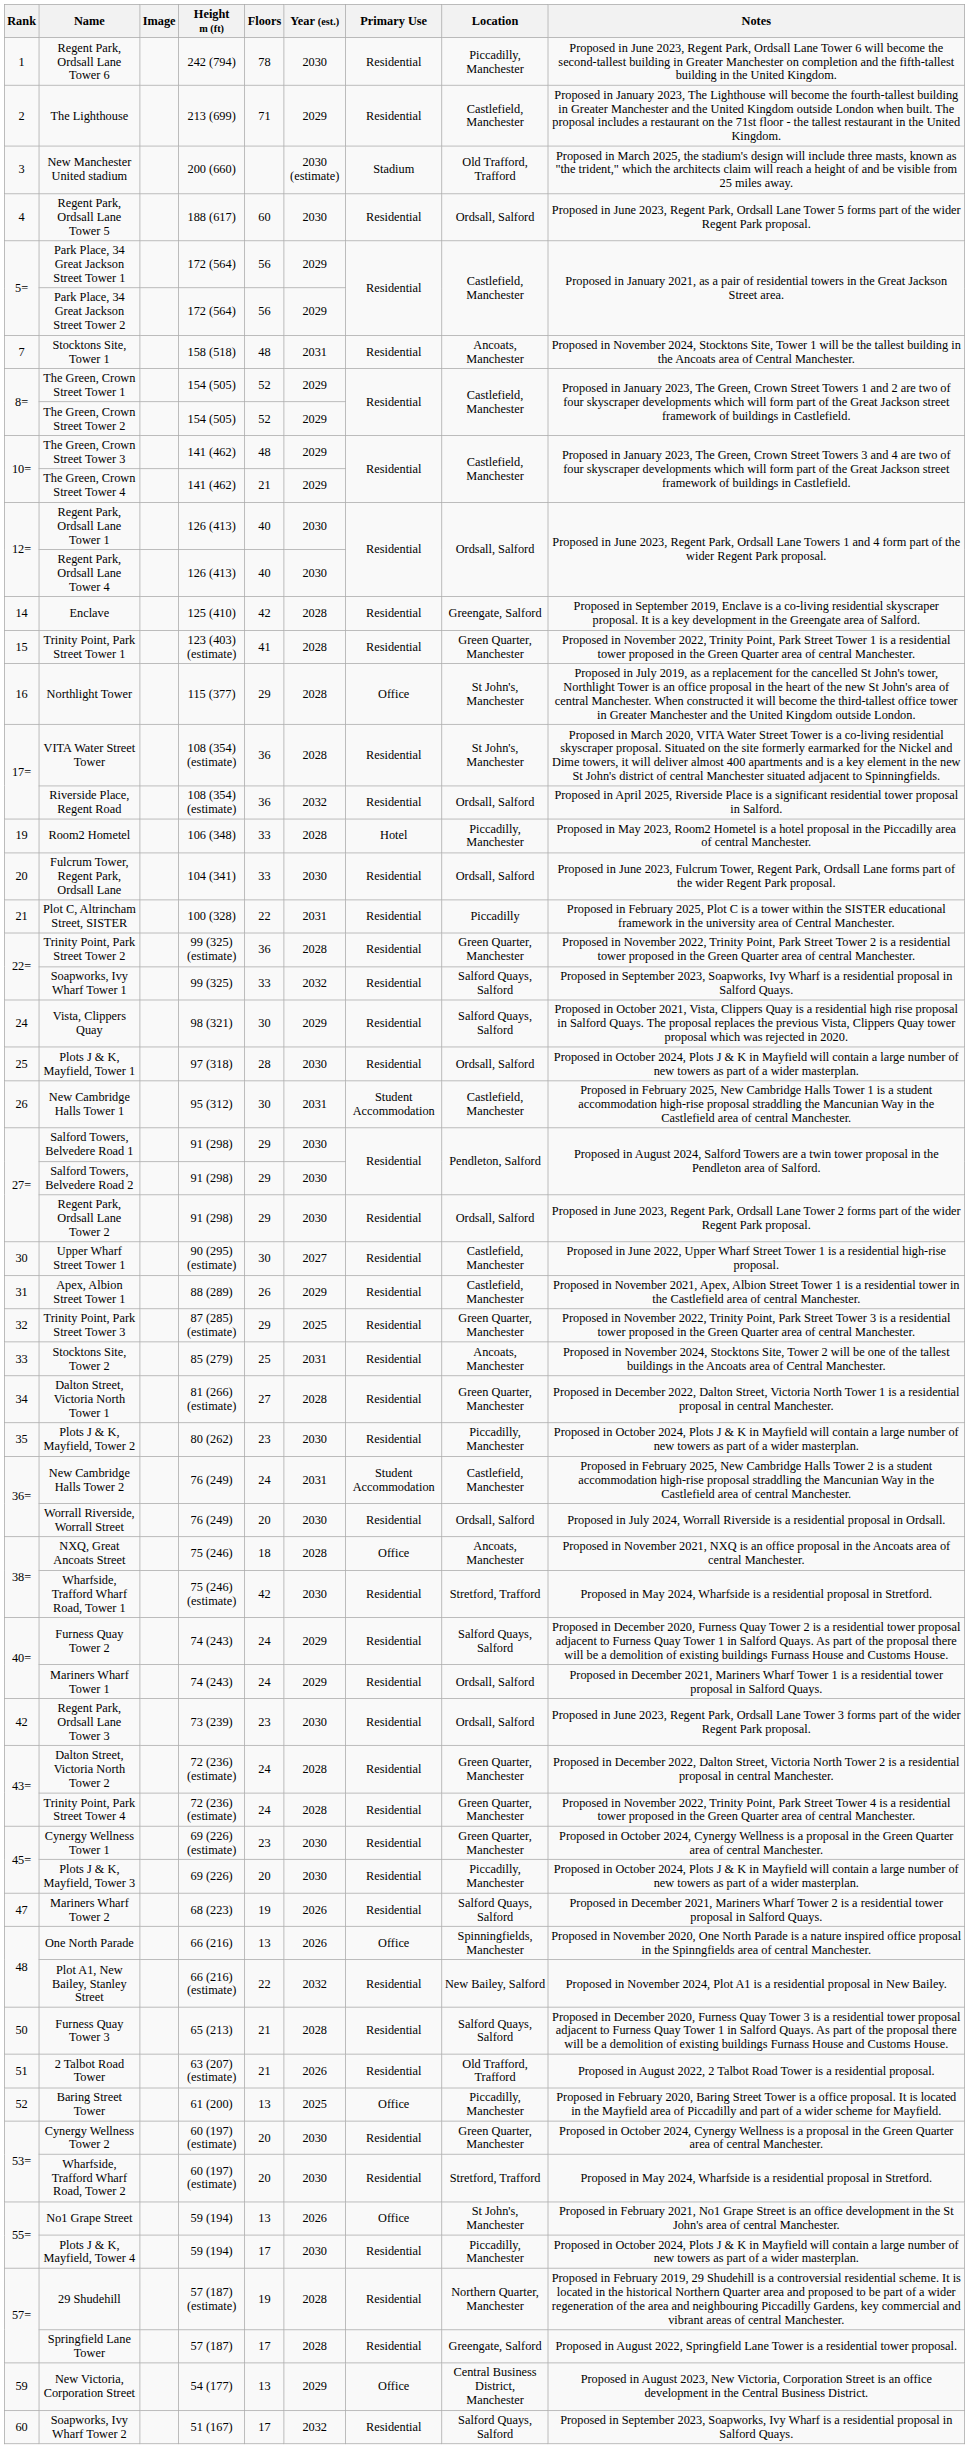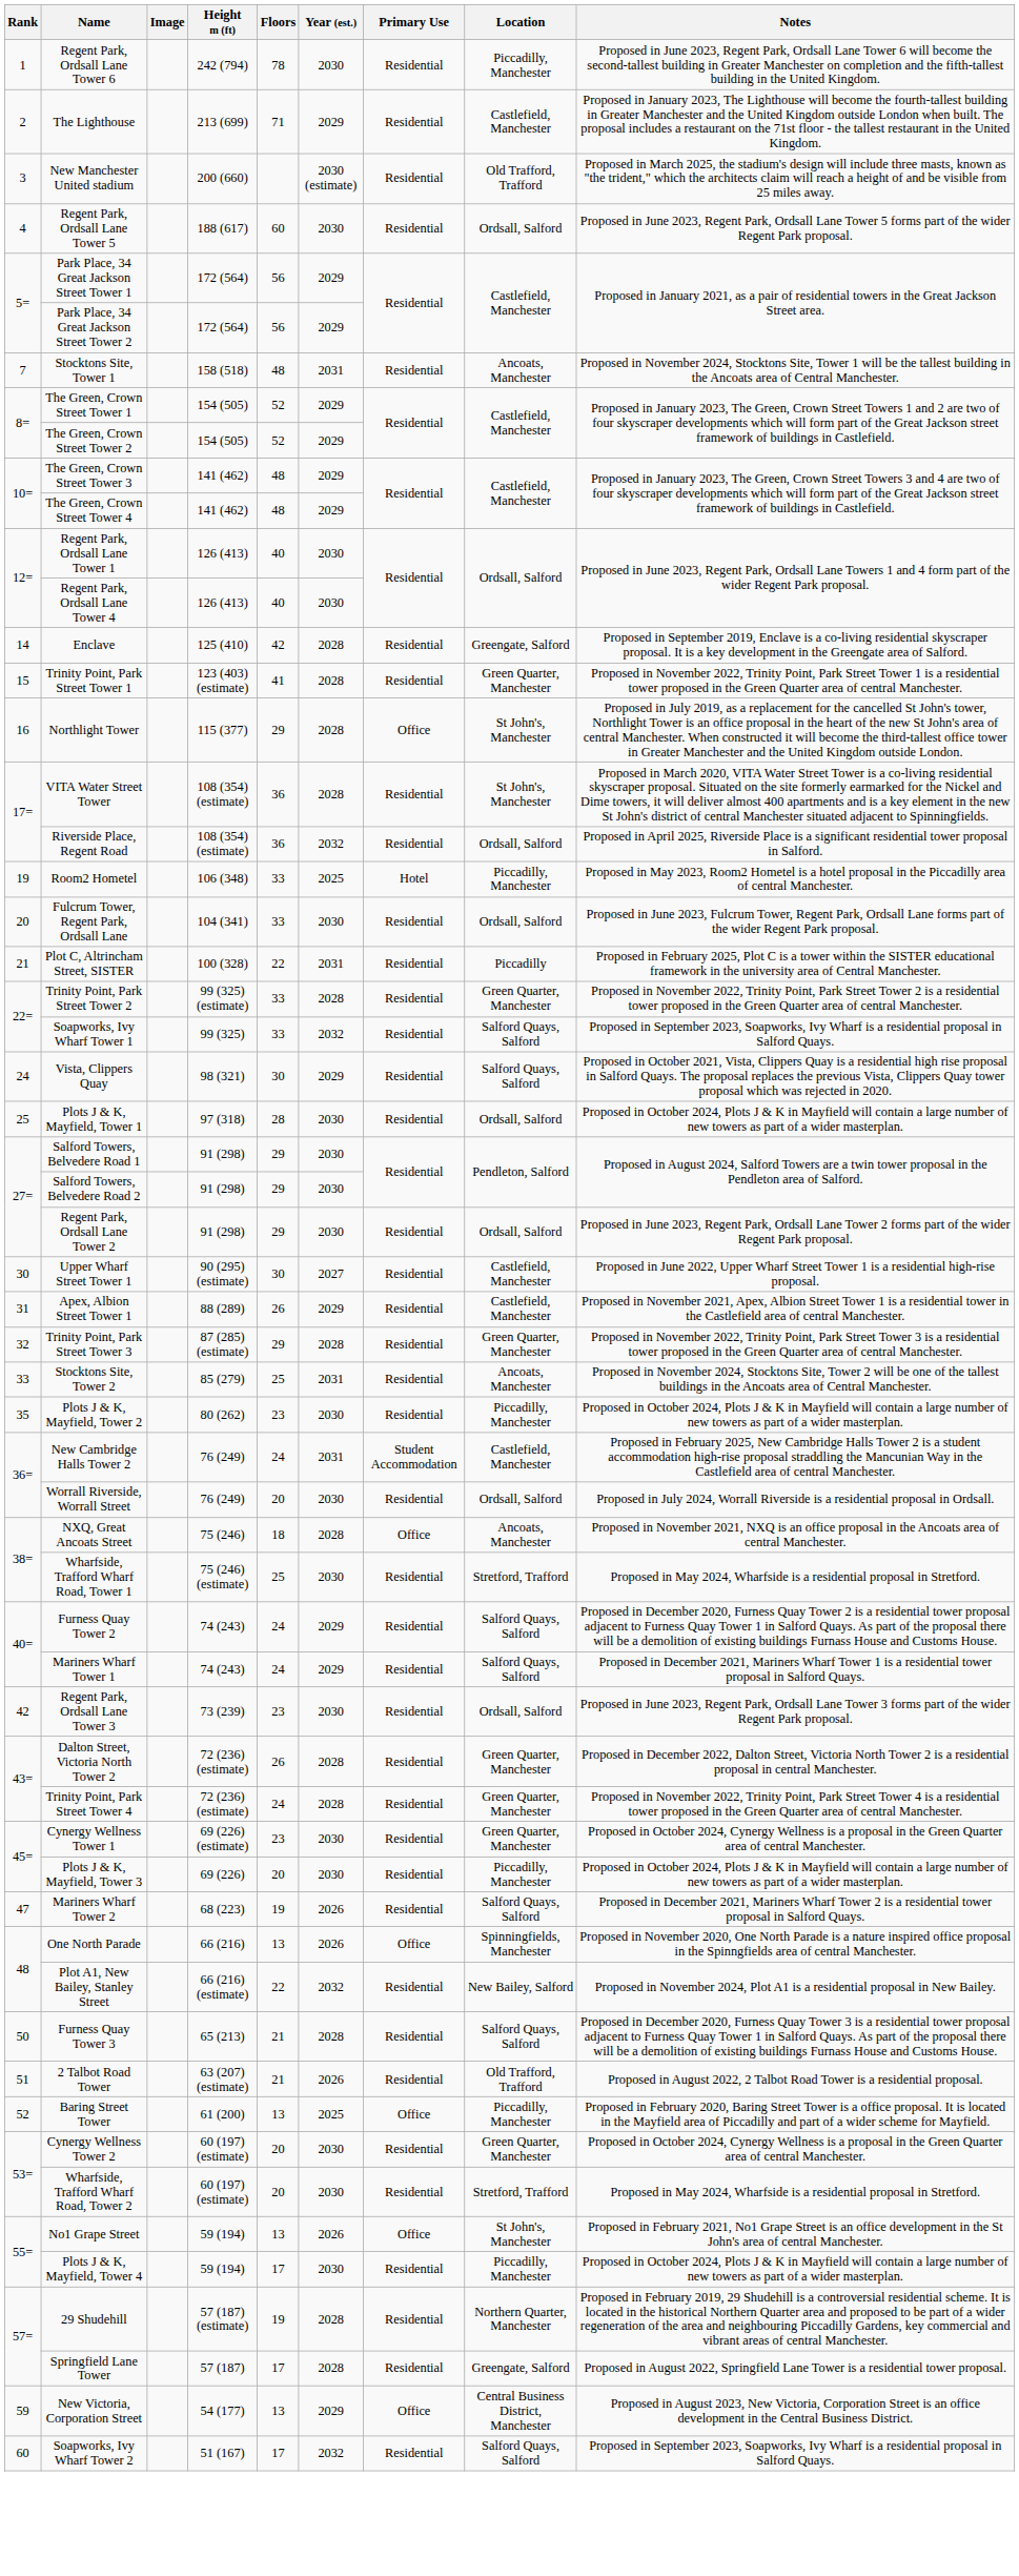New Manchester United stadium | Primary Use: Stadium -> Residential
The Green, Crown Street Tower 4 | Floors: 21 -> 48
Room2 Hometel | Year (est.): 2028 -> 2025
Trinity Point, Park Street Tower 2 | Floors: 36 -> 33
- row: 26 | New Cambridge Halls Tower 1 | 95 (312) | 30 | 2031 | Student Accommodation | Castlefield, Manchester | Proposed in February 2025, New Cambridge Halls Tower 1 is a student accommodation high-rise proposal straddling the Mancunian Way in the Castlefield area of central Manchester.
Trinity Point, Park Street Tower 3 | Year (est.): 2025 -> 2028
- row: 34 | Dalton Street, Victoria North Tower 1 | 81 (266) (estimate) | 27 | 2028 | Residential | Green Quarter, Manchester | Proposed in December 2022, Dalton Street, Victoria North Tower 1 is a residential proposal in central Manchester.
Wharfside, Trafford Wharf Road, Tower 1 | Floors: 42 -> 25
Mariners Wharf Tower 1 | Location: Ordsall, Salford -> Salford Quays, Salford
Dalton Street, Victoria North Tower 2 | Floors: 24 -> 26
